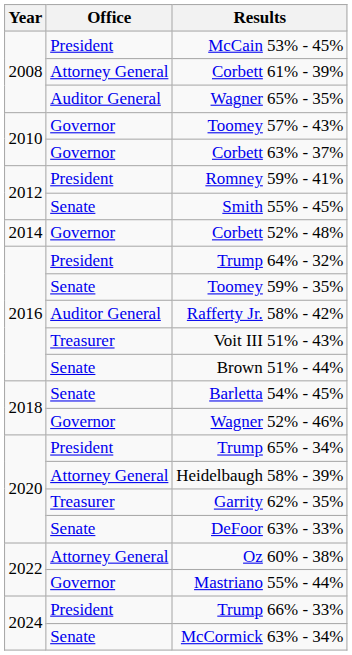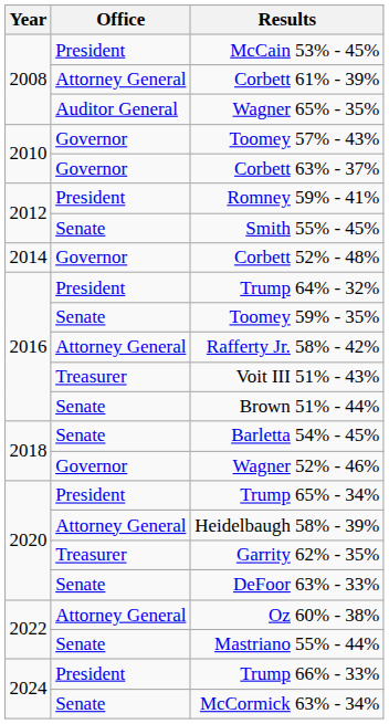Rafferty Jr. 58% - 42% | Office: Auditor General -> Attorney General
Mastriano 55% - 44% | Office: Governor -> Senate
